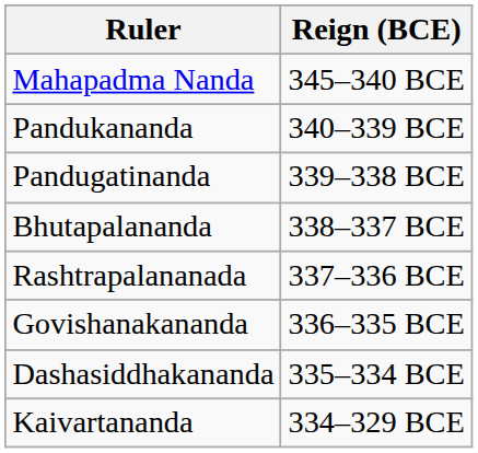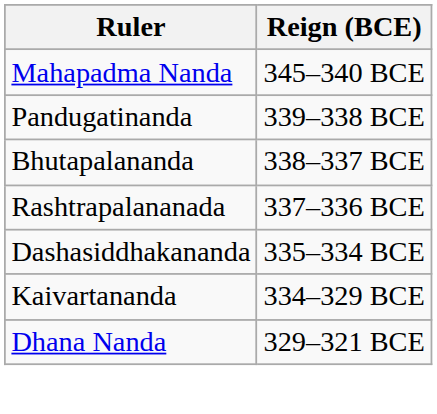- row: Pandukananda | 340–339 BCE
- row: Govishanakananda | 336–335 BCE
+ row: Dhana Nanda | 329–321 BCE
